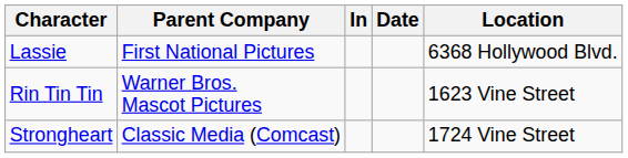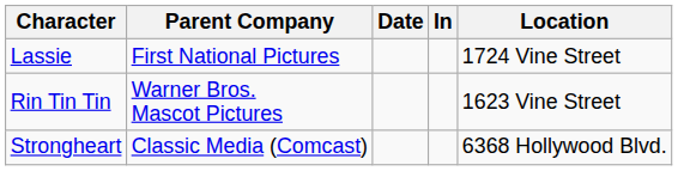columns swapped: In <-> Date
Lassie | Location: 6368 Hollywood Blvd. -> 1724 Vine Street
Strongheart | Location: 1724 Vine Street -> 6368 Hollywood Blvd.
